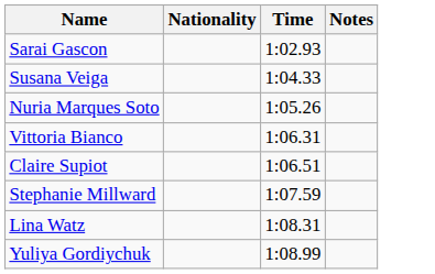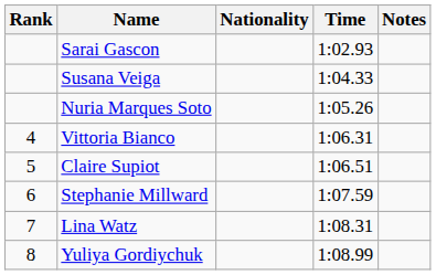+ column: Rank | 4 | 5 | 6 | 7 | 8
